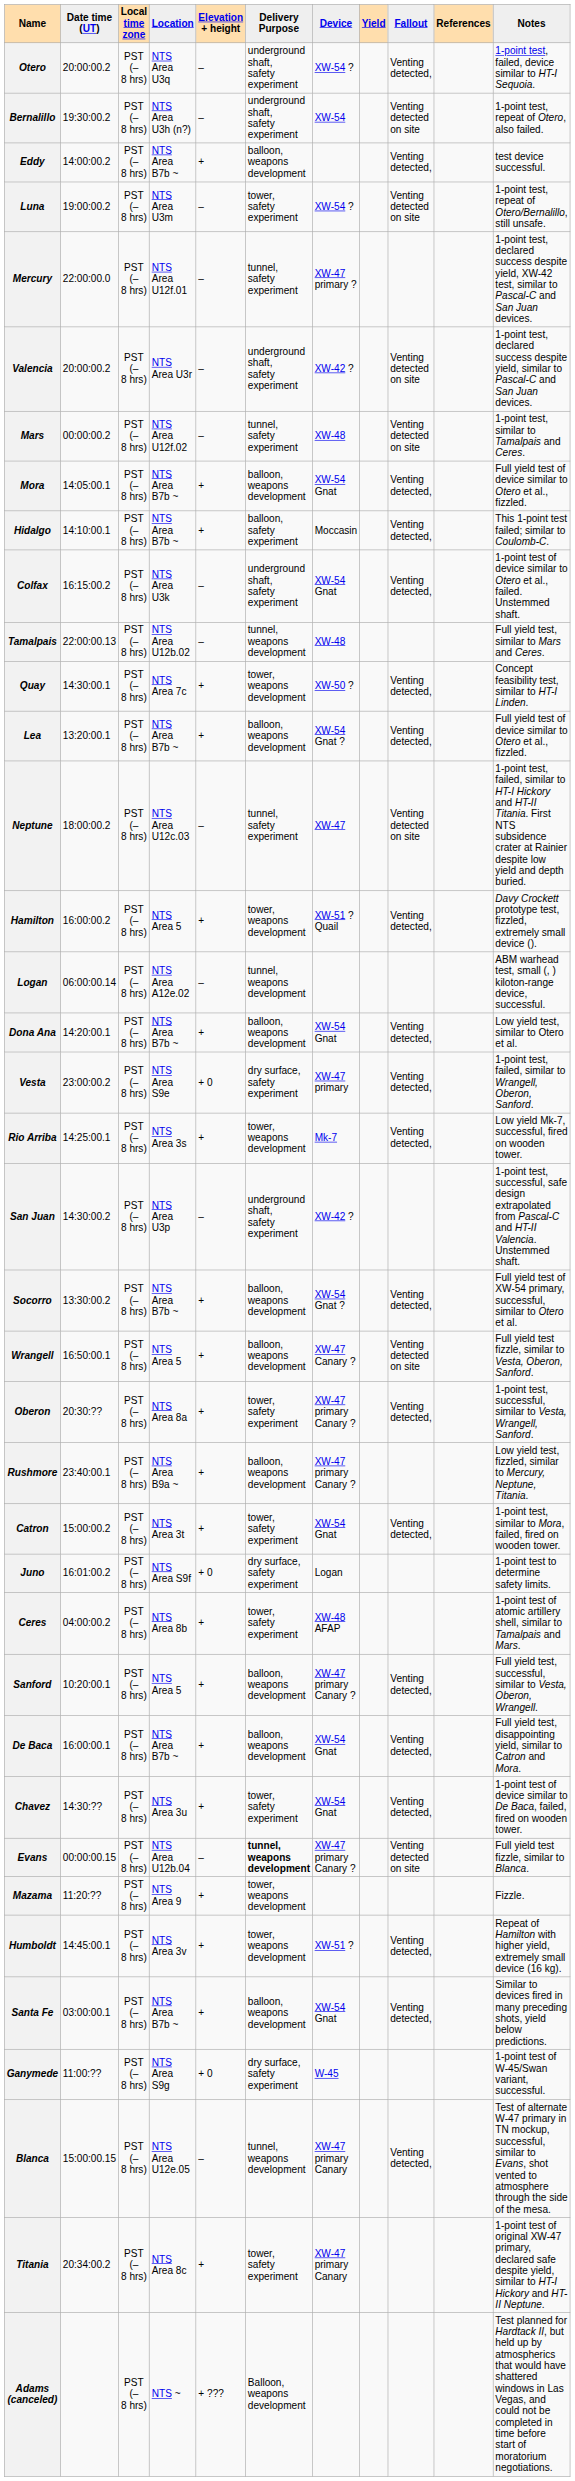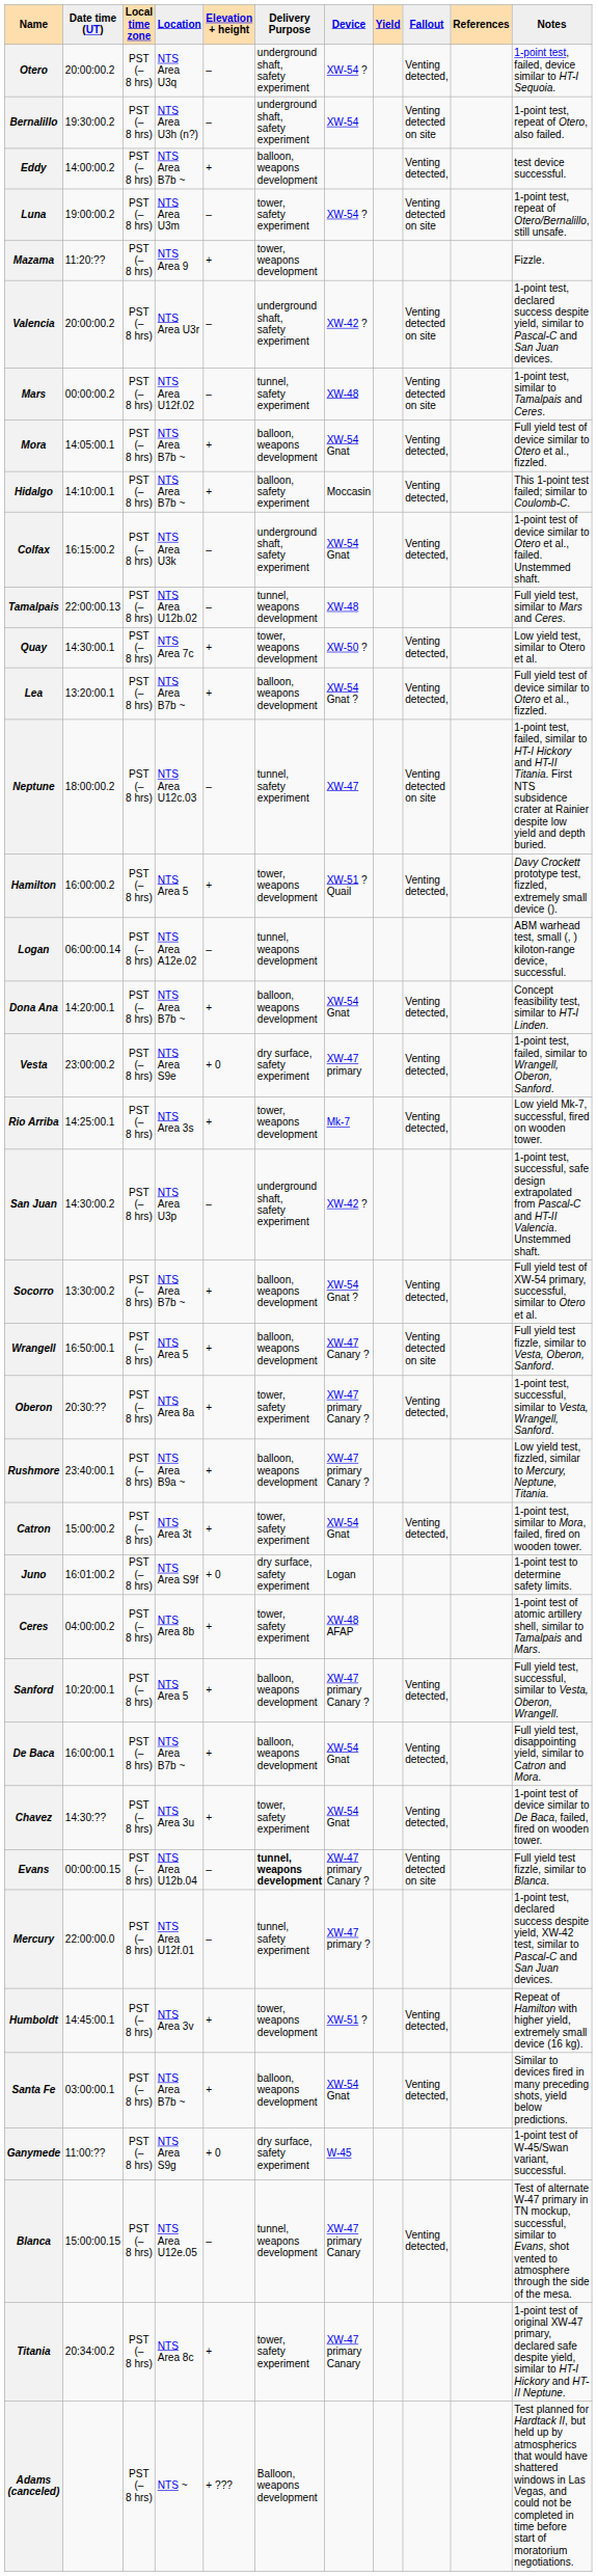rows swapped: Mercury <-> Mazama
Quay | Notes: Concept feasibility test, similar to HT-I Linden. -> Low yield test, similar to Otero et al.
Dona Ana | Notes: Low yield test, similar to Otero et al. -> Concept feasibility test, similar to HT-I Linden.
